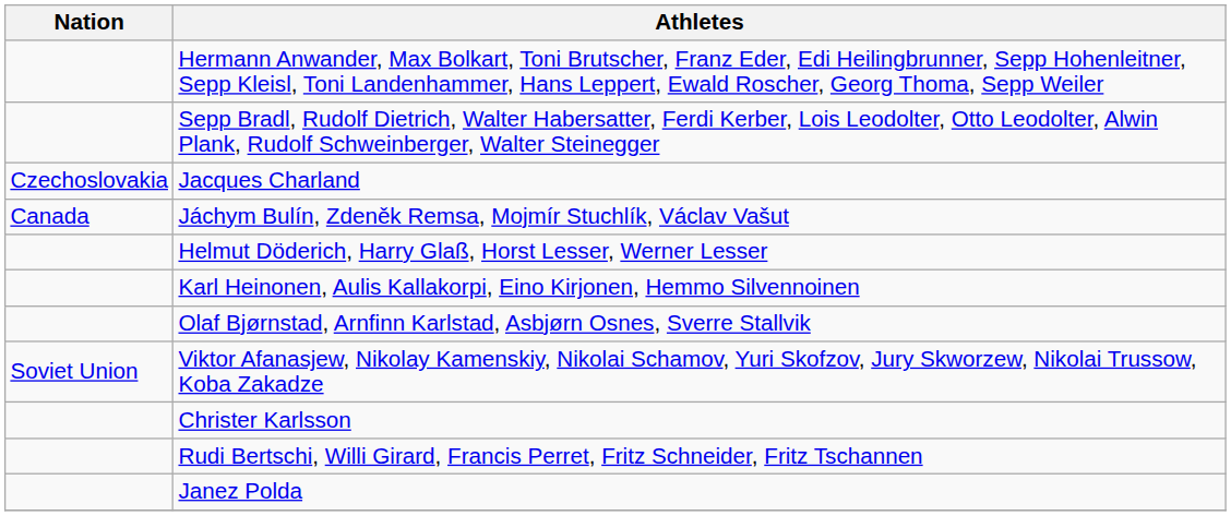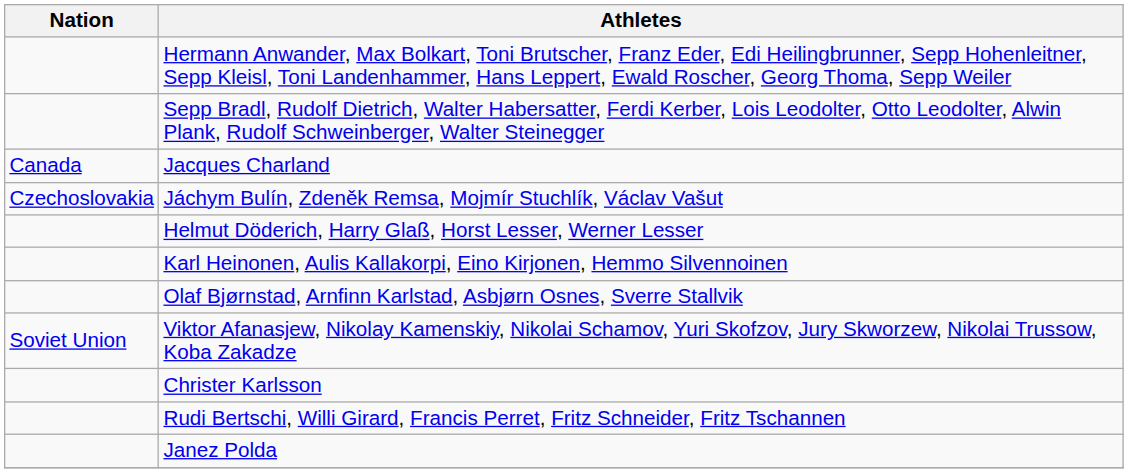Jacques Charland | Nation: Czechoslovakia -> Canada
Jáchym Bulín, Zdeněk Remsa, Mojmír Stuchlík, Václav Vašut | Nation: Canada -> Czechoslovakia
